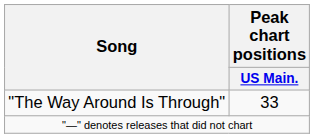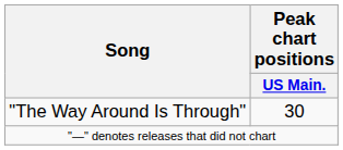"The Way Around Is Through" | Peak chart positions / US Main.: 33 -> 30
